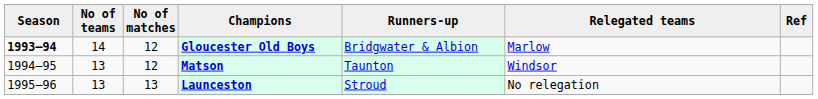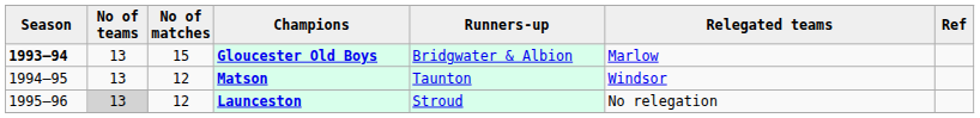Gloucester Old Boys | No of teams: 14 -> 13
Gloucester Old Boys | No of matches: 12 -> 15
Launceston | No of teams: no background -> lightgrey background
Launceston | No of matches: 13 -> 12
